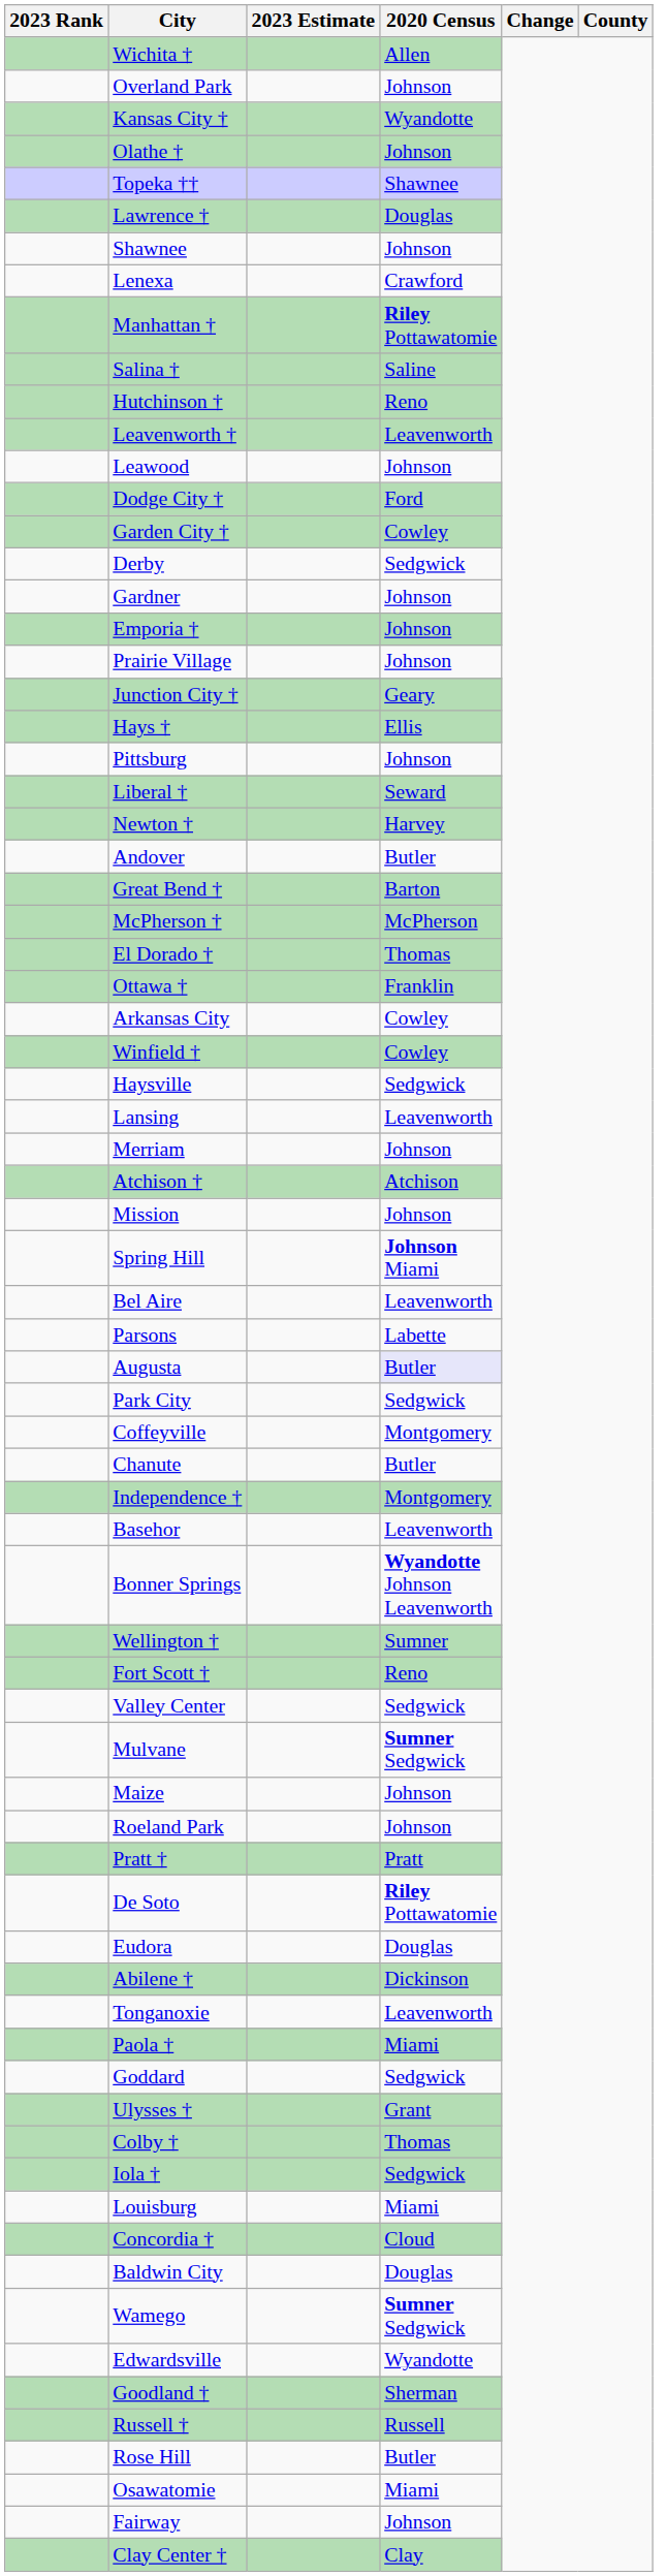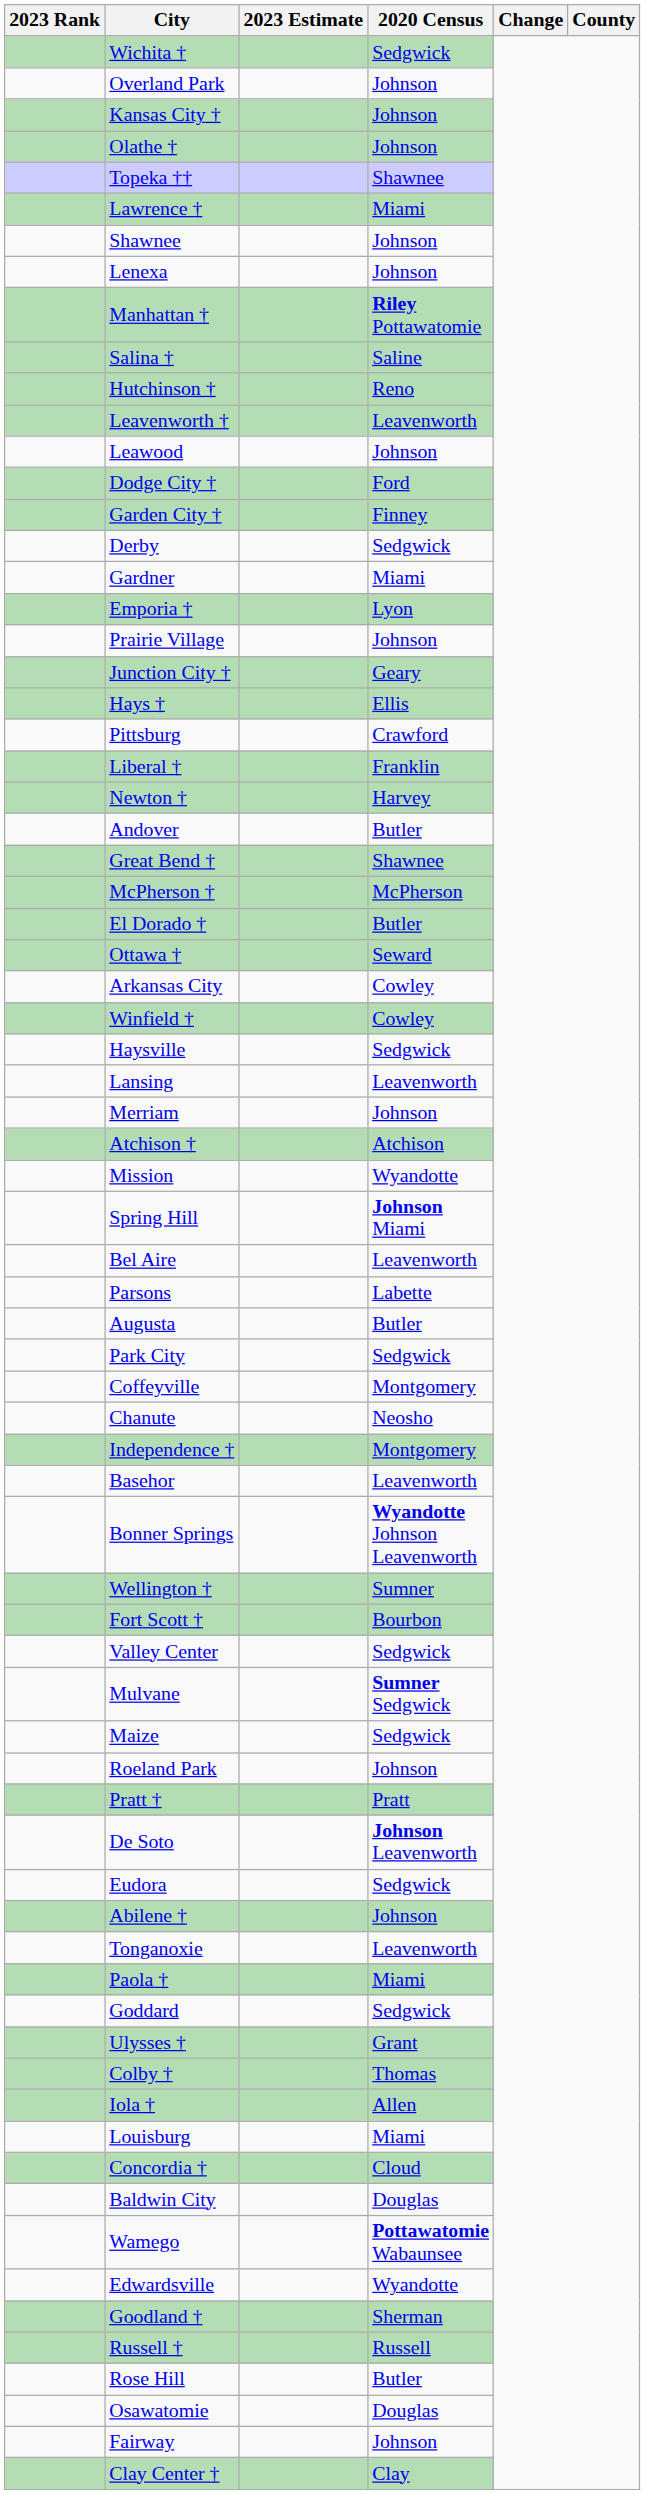Wichita † | 2020 Census: Allen -> Sedgwick
Kansas City † | 2020 Census: Wyandotte -> Johnson
Lawrence † | 2020 Census: Douglas -> Miami
Lenexa | 2020 Census: Crawford -> Johnson
Garden City † | 2020 Census: Cowley -> Finney
Gardner | 2020 Census: Johnson -> Miami
Emporia † | 2020 Census: Johnson -> Lyon
Pittsburg | 2020 Census: Johnson -> Crawford
Liberal † | 2020 Census: Seward -> Franklin
Great Bend † | 2020 Census: Barton -> Shawnee
El Dorado † | 2020 Census: Thomas -> Butler
Ottawa † | 2020 Census: Franklin -> Seward
Mission | 2020 Census: Johnson -> Wyandotte
Augusta | 2020 Census: lavender background -> no background
Chanute | 2020 Census: Butler -> Neosho
Fort Scott † | 2020 Census: Reno -> Bourbon
Maize | 2020 Census: Johnson -> Sedgwick
De Soto | 2020 Census: Riley Pottawatomie -> Johnson Leavenworth
Eudora | 2020 Census: Douglas -> Sedgwick
Abilene † | 2020 Census: Dickinson -> Johnson
Iola † | 2020 Census: Sedgwick -> Allen
Wamego | 2020 Census: Sumner Sedgwick -> Pottawatomie Wabaunsee
Osawatomie | 2020 Census: Miami -> Douglas
